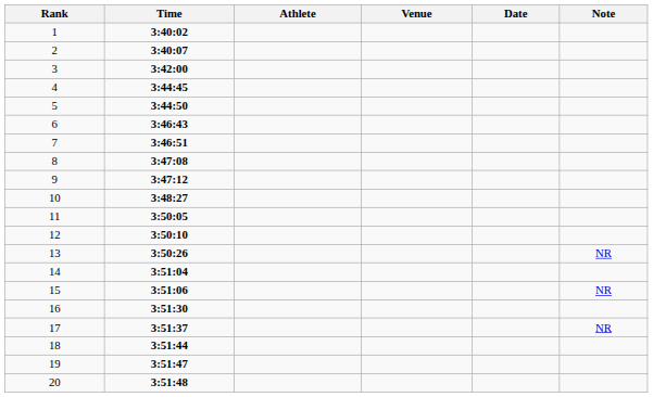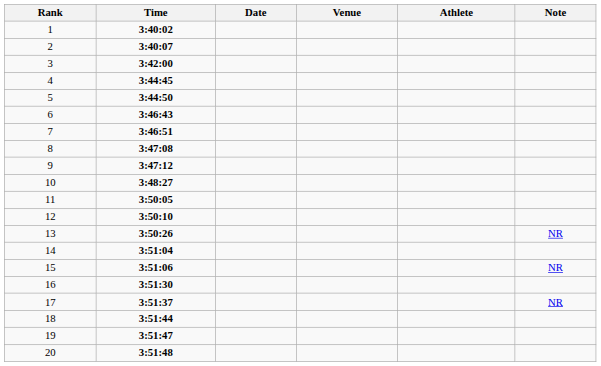columns swapped: Athlete <-> Date
